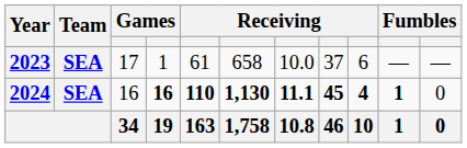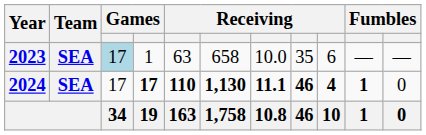2023 | column 3: no background -> lightblue background
2023 | column 5: 61 -> 63
2023 | column 8: 37 -> 35
2024 | column 3: 16 -> 17
2024 | column 4: 16 -> 17
2024 | column 8: 45 -> 46
